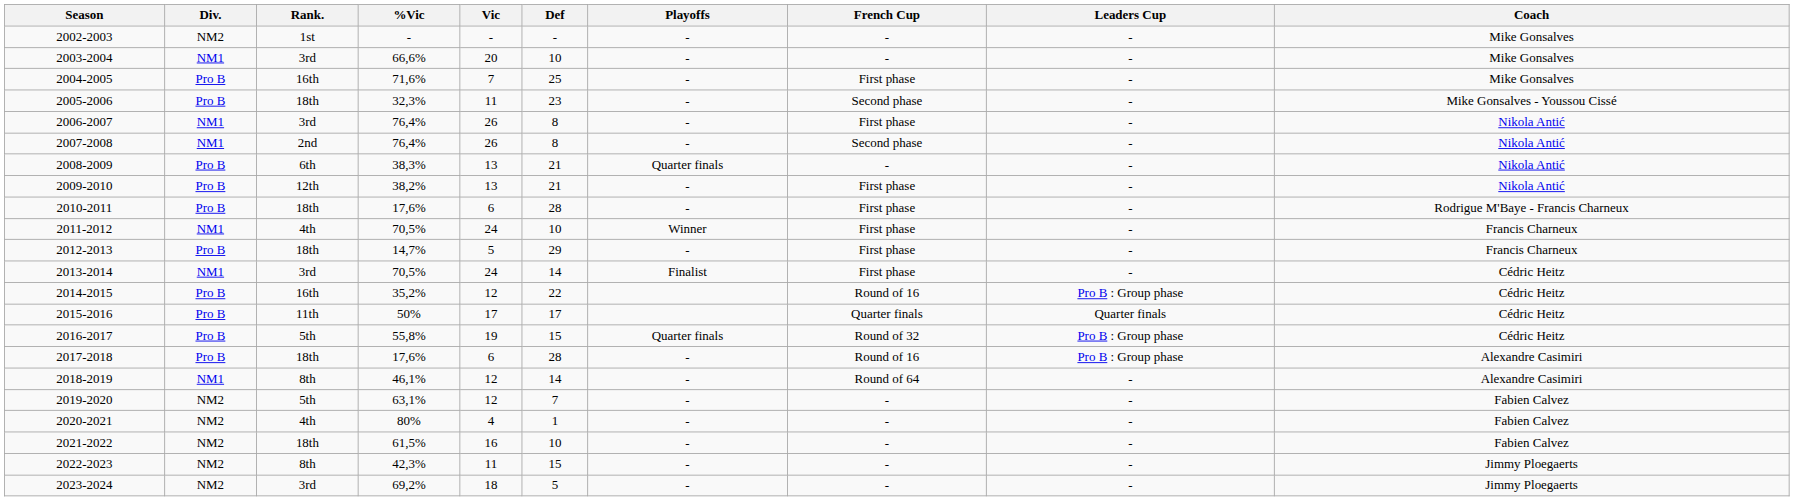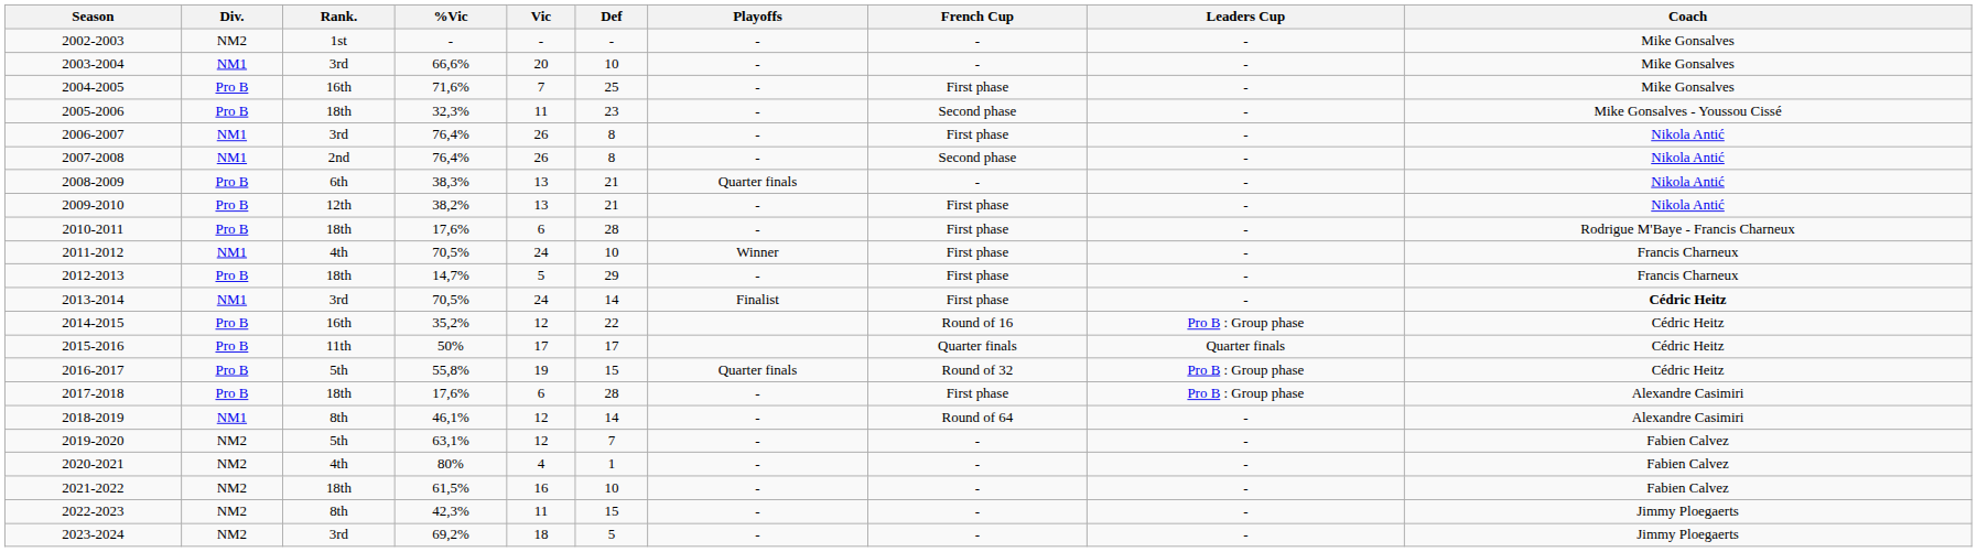2013-2014 | Coach: normal -> bold
2017-2018 | French Cup: Round of 16 -> First phase
